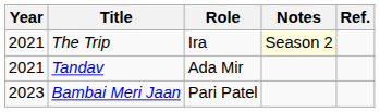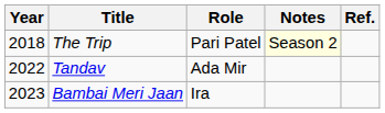The Trip | Year: 2021 -> 2018
The Trip | Role: Ira -> Pari Patel
Tandav | Year: 2021 -> 2022
Bambai Meri Jaan | Role: Pari Patel -> Ira
